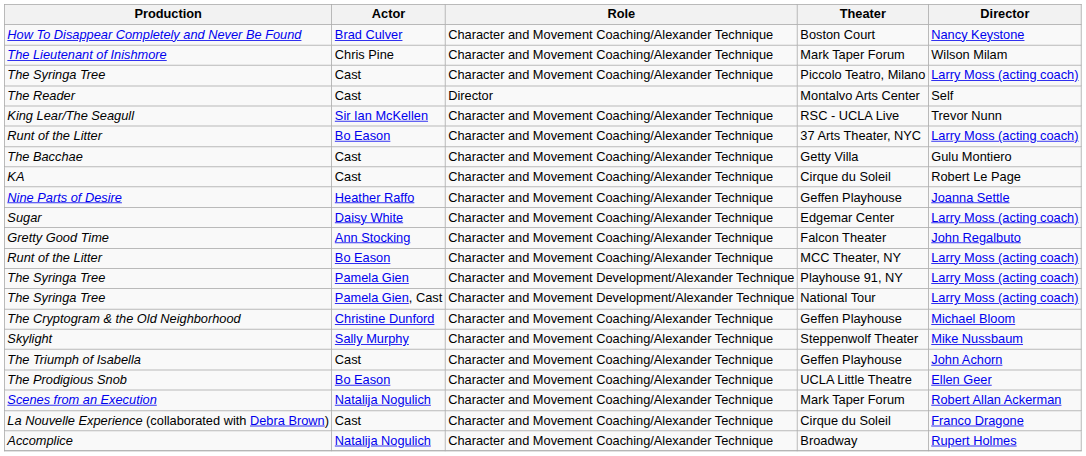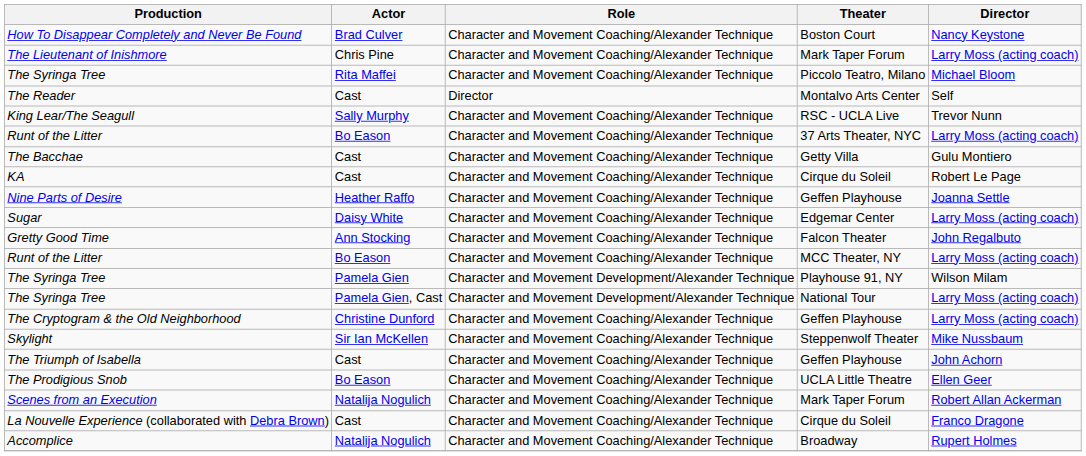The Lieutenant of Inishmore | Director: Wilson Milam -> Larry Moss (acting coach)
The Syringa Tree / Piccolo Teatro, Milano | Actor: Cast -> Rita Maffei
The Syringa Tree / Piccolo Teatro, Milano | Director: Larry Moss (acting coach) -> Michael Bloom
King Lear/The Seagull | Actor: Sir Ian McKellen -> Sally Murphy
The Syringa Tree / Playhouse 91, NY | Director: Larry Moss (acting coach) -> Wilson Milam
The Cryptogram & the Old Neighborhood | Director: Michael Bloom -> Larry Moss (acting coach)
Skylight | Actor: Sally Murphy -> Sir Ian McKellen
